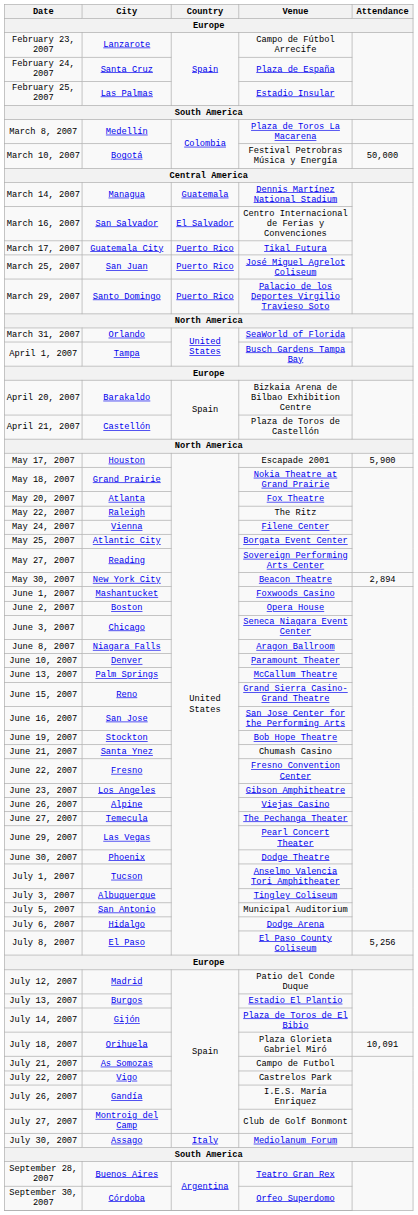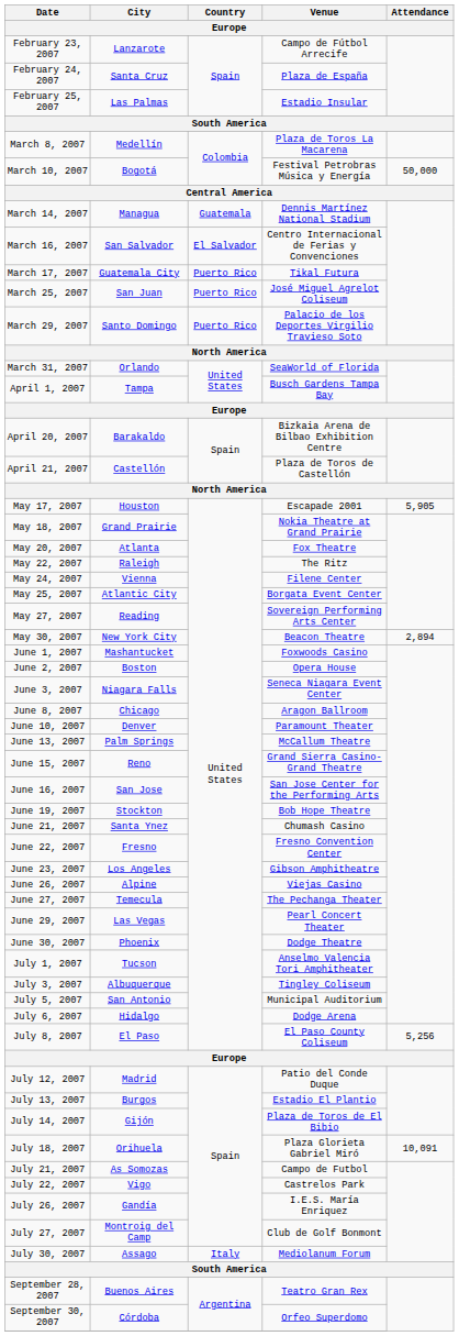May 17, 2007 | Attendance: 5,900 -> 5,905
June 3, 2007 | City: Chicago -> Niagara Falls
June 8, 2007 | City: Niagara Falls -> Chicago
